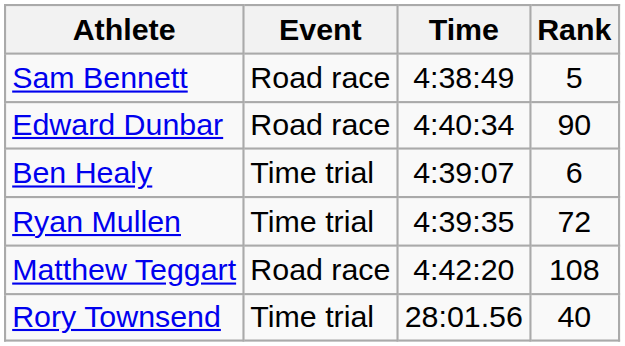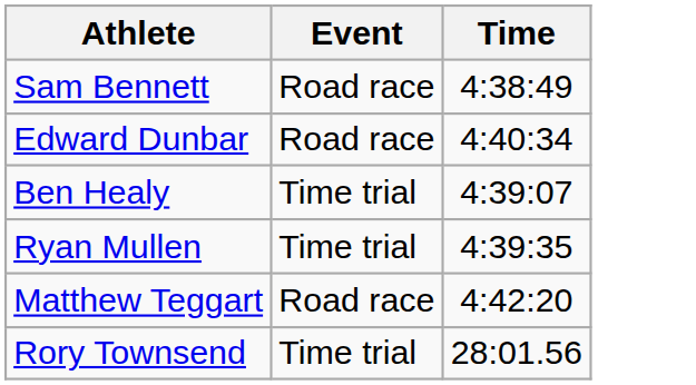- column: Rank | 5 | 90 | 6 | 72 | 108 | 40
